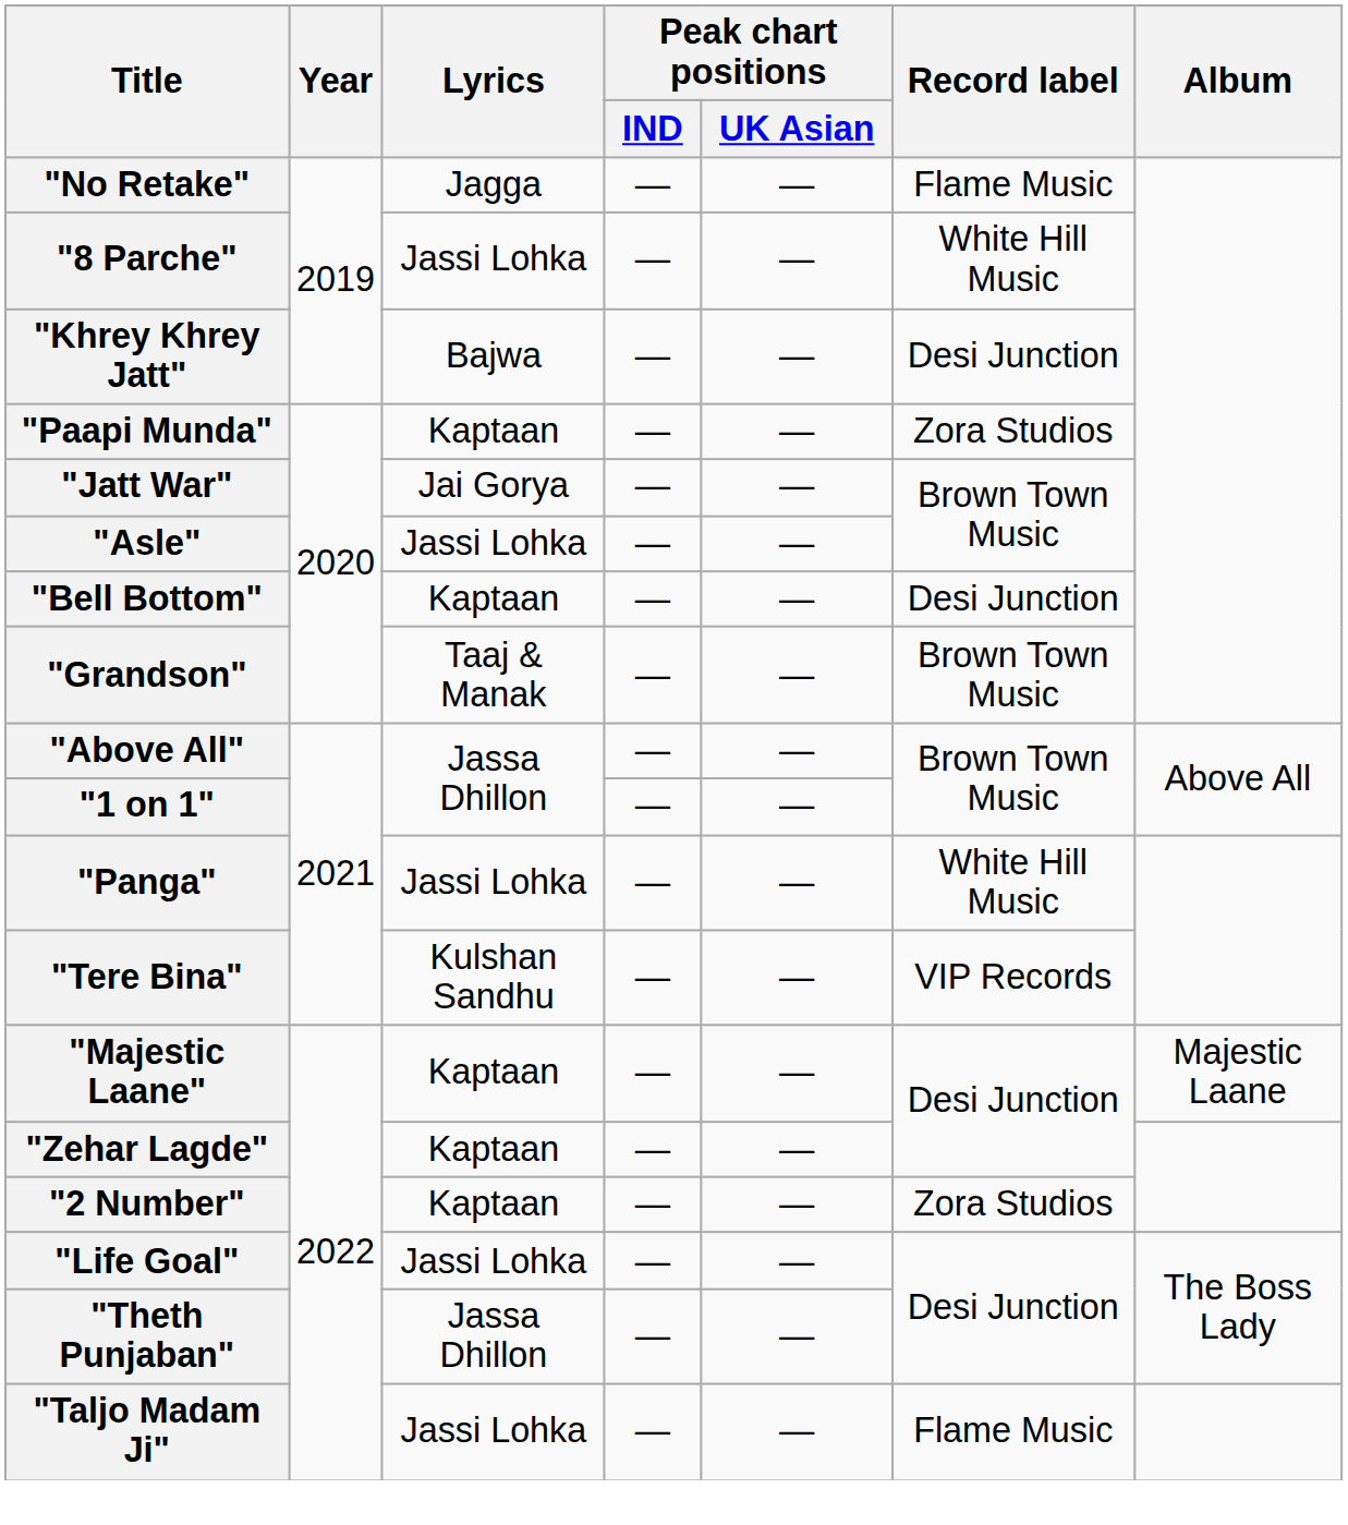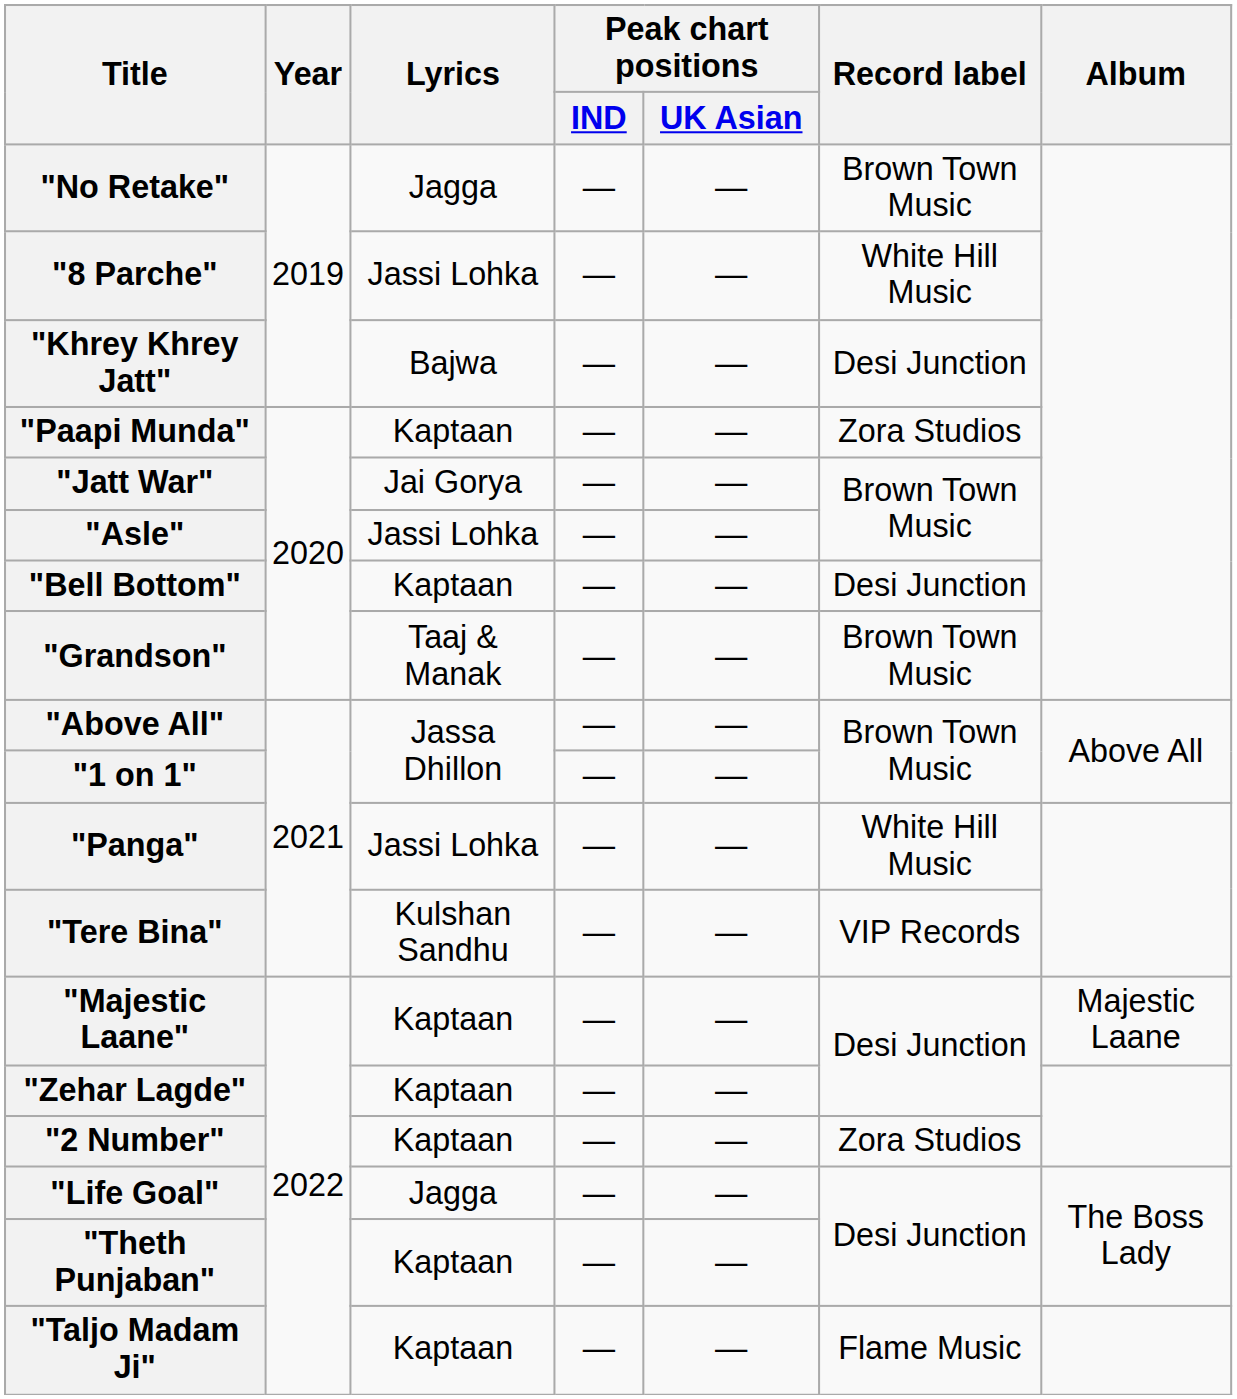"No Retake" | Record label: Flame Music -> Brown Town Music
"Life Goal" | Lyrics: Jassi Lohka -> Jagga
"Theth Punjaban" | Lyrics: Jassa Dhillon -> Kaptaan
"Taljo Madam Ji" | Lyrics: Jassi Lohka -> Kaptaan
